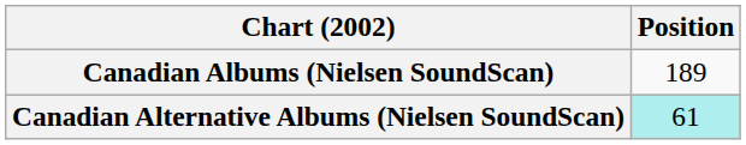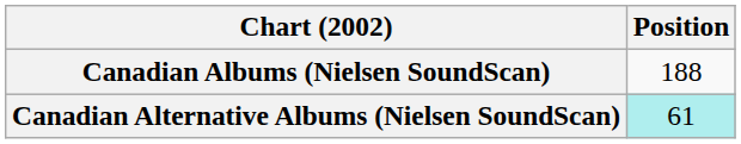Canadian Albums (Nielsen SoundScan) | Position: 189 -> 188
